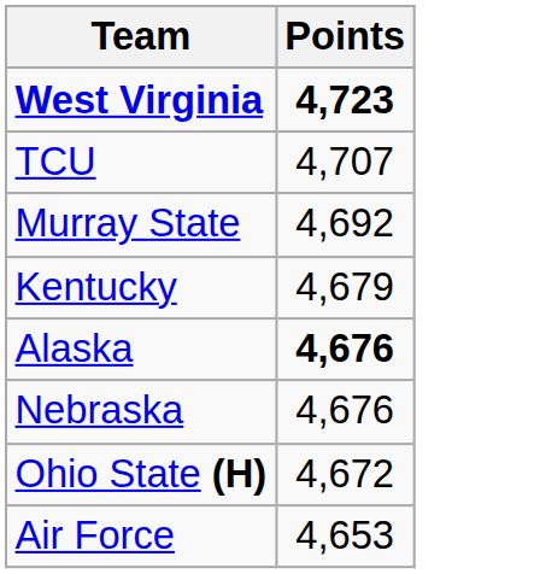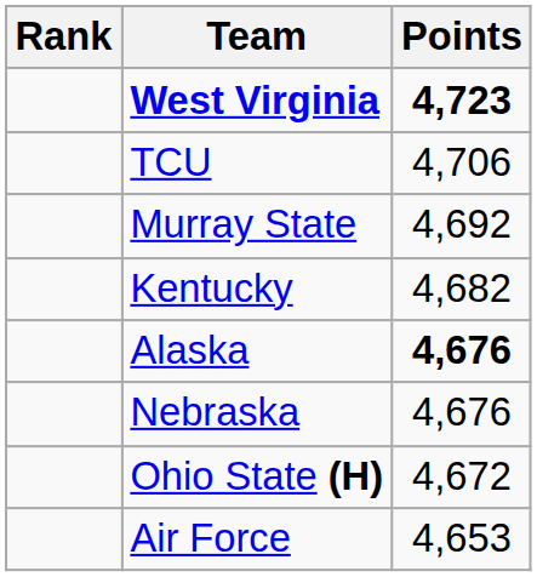+ column: Rank
TCU | Points: 4,707 -> 4,706
Kentucky | Points: 4,679 -> 4,682
